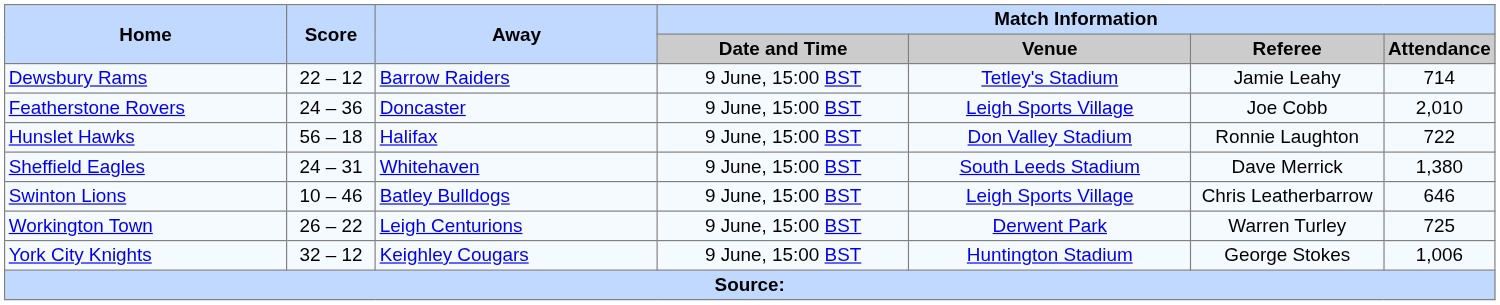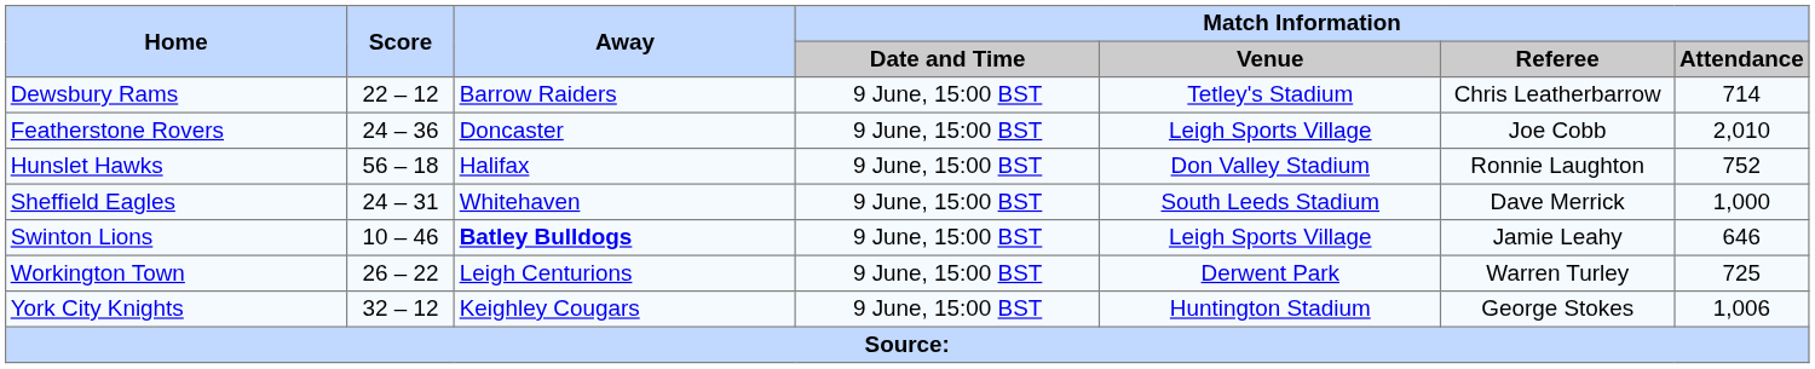Dewsbury Rams | Match Information / Referee: Jamie Leahy -> Chris Leatherbarrow
Hunslet Hawks | Match Information / Attendance: 722 -> 752
Sheffield Eagles | Match Information / Attendance: 1,380 -> 1,000
Swinton Lions | Away: normal -> bold
Swinton Lions | Match Information / Referee: Chris Leatherbarrow -> Jamie Leahy
